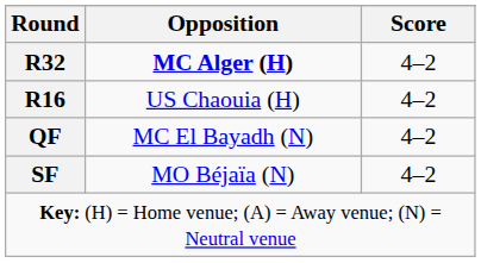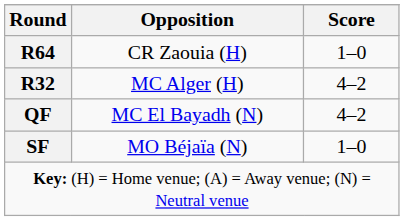+ row: R64 | CR Zaouia (H) | 1–0
R32 | Opposition: bold -> normal
- row: R16 | US Chaouia (H) | 4–2
SF | Score: 4–2 -> 1–0
